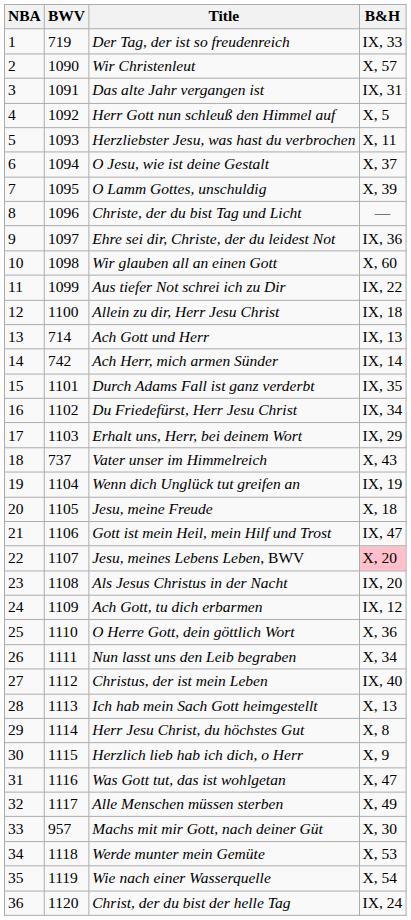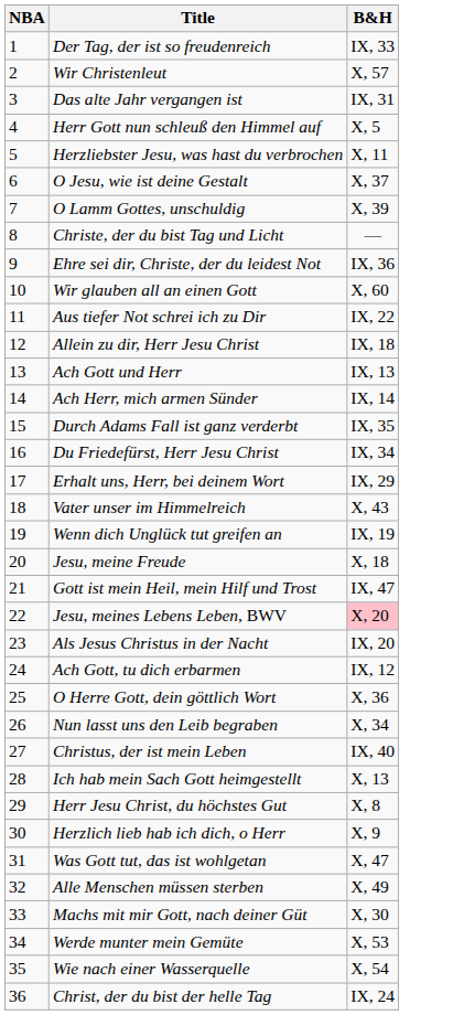- column: BWV | 719 | 1090 | 1091 | 1092 | 1093 | 1094 | 1095 | 1096 | 1097 | 1098 | 1099 | 1100 | 714 | 742 | 1101 | 1102 | 1103 | 737 | 1104 | 1105 | 1106 | 1107 | 1108 | 1109 | 1110 | 1111 | 1112 | 1113 | 1114 | 1115 | 1116 | 1117 | 957 | 1118 | 1119 | 1120
